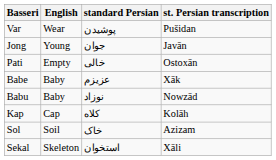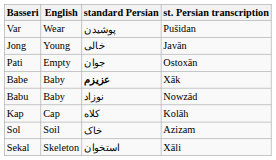Jong | standard Persian: جوان -> خالی
Pati | standard Persian: خالی -> جوان
Babe | standard Persian: normal -> bold
